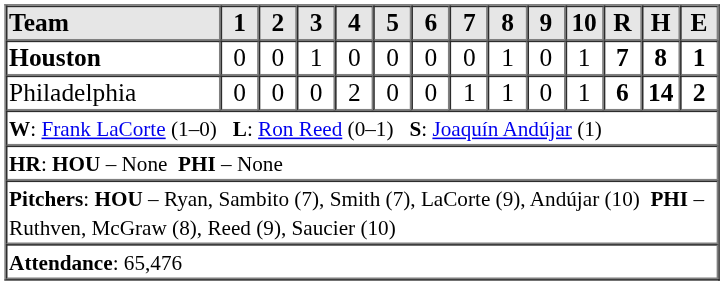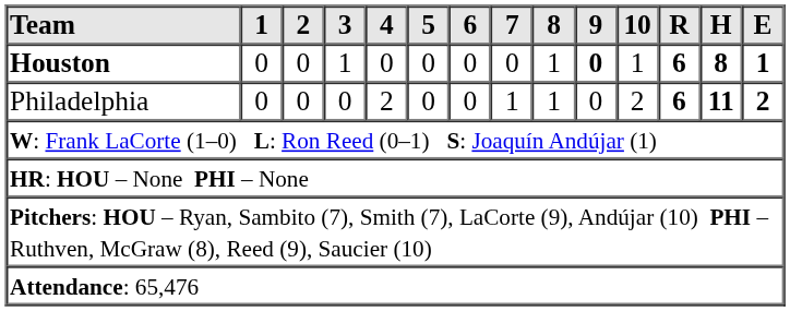Houston | 9: normal -> bold
Houston | R: 7 -> 6
Philadelphia | 10: 1 -> 2
Philadelphia | H: 14 -> 11
